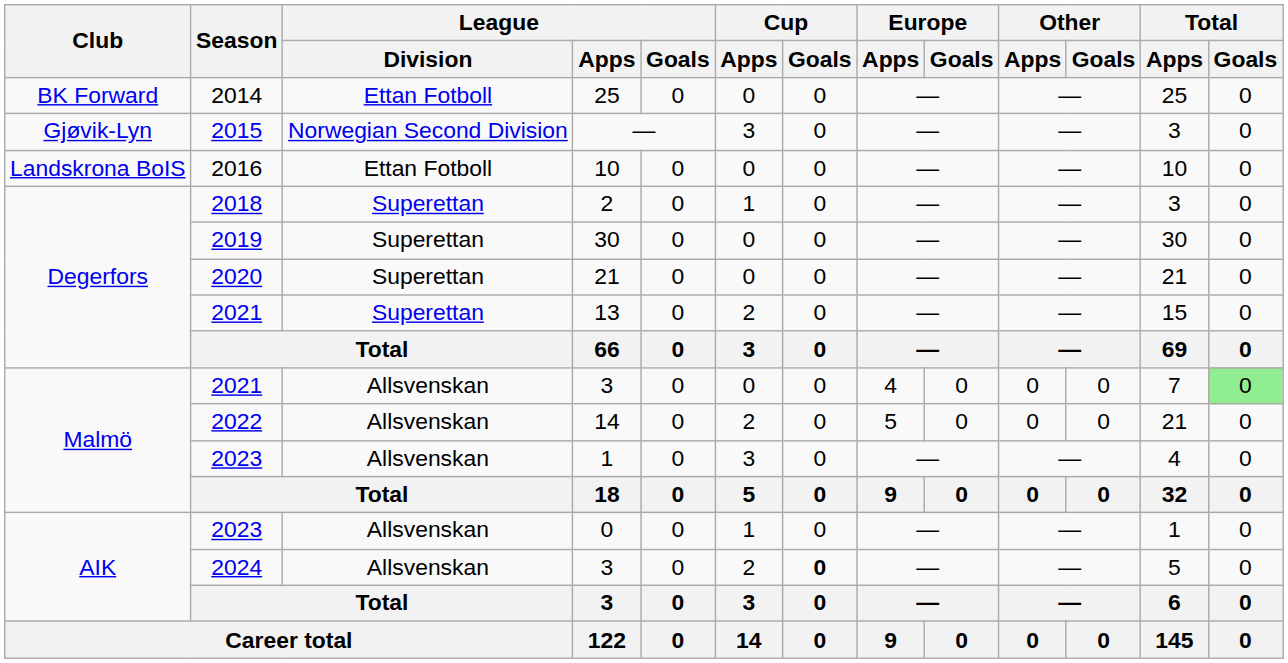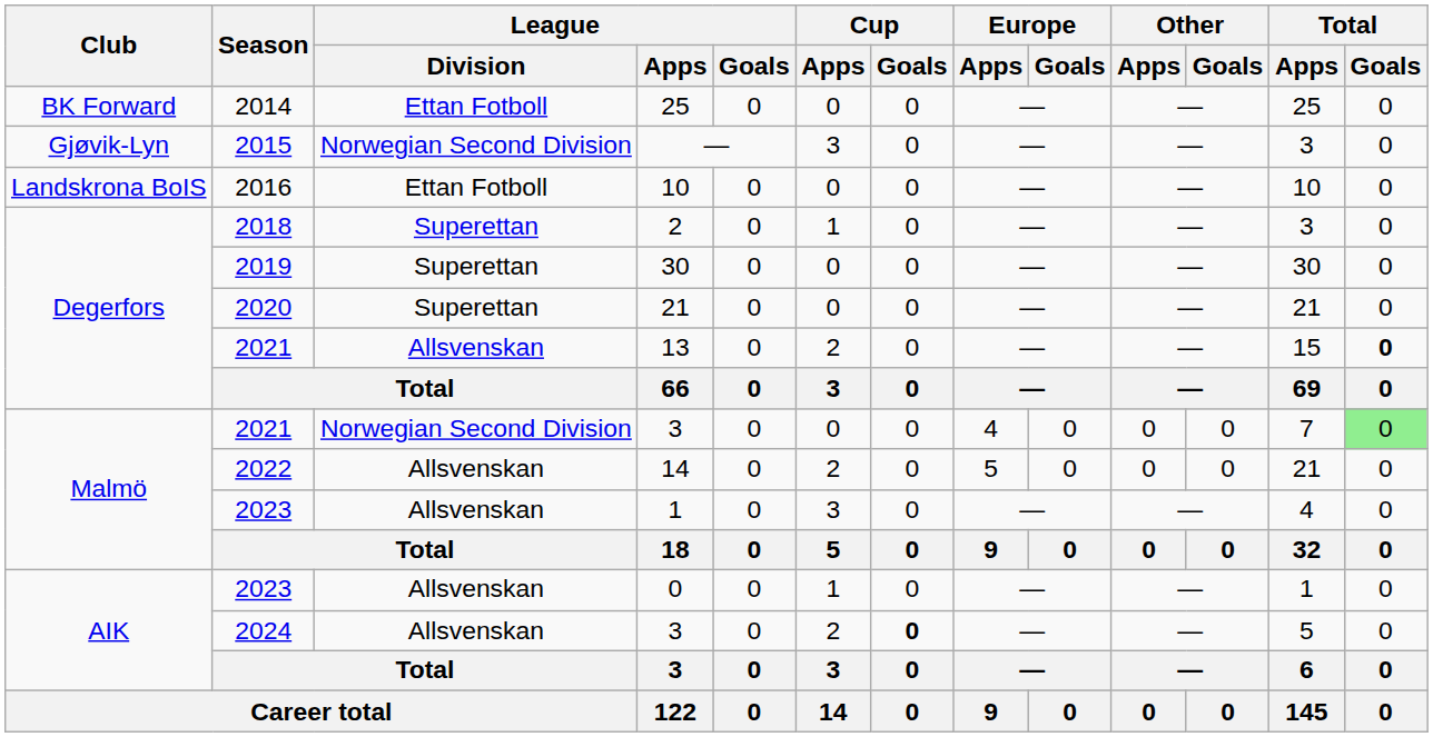13 | League / Division: Superettan -> Allsvenskan
13 | Total / Goals: normal -> bold
2021 / 3 | League / Division: Allsvenskan -> Norwegian Second Division
